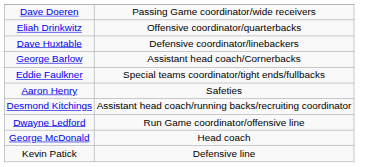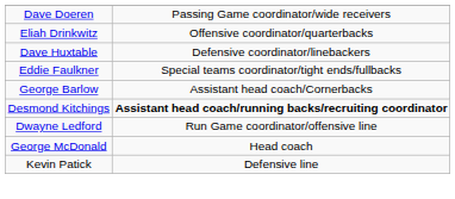rows swapped: George Barlow <-> Eddie Faulkner
- row: Aaron Henry | Safeties
Desmond Kitchings | column 2: normal -> bold
